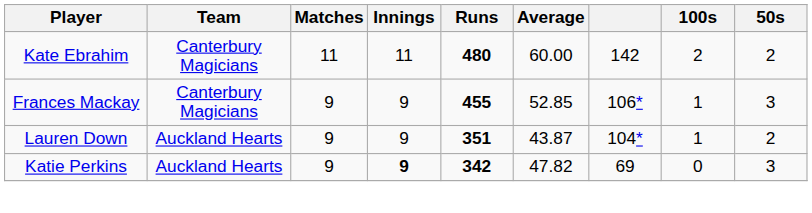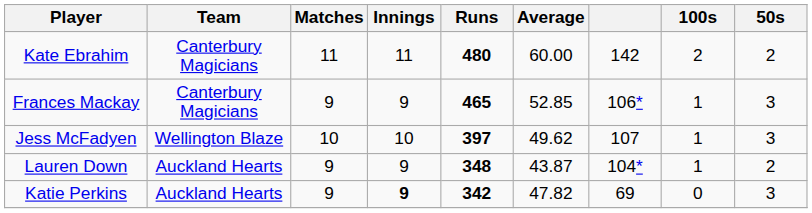Frances Mackay | Runs: 455 -> 465
+ row: Jess McFadyen | Wellington Blaze | 10 | 10 | 397 | 49.62 | 107 | 1 | 3
Lauren Down | Runs: 351 -> 348
